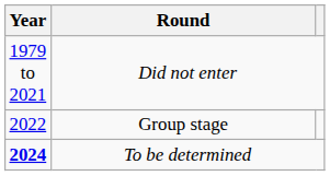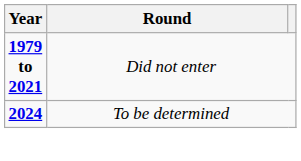Did not enter | Year: normal -> bold
- row: 2022 | Group stage
